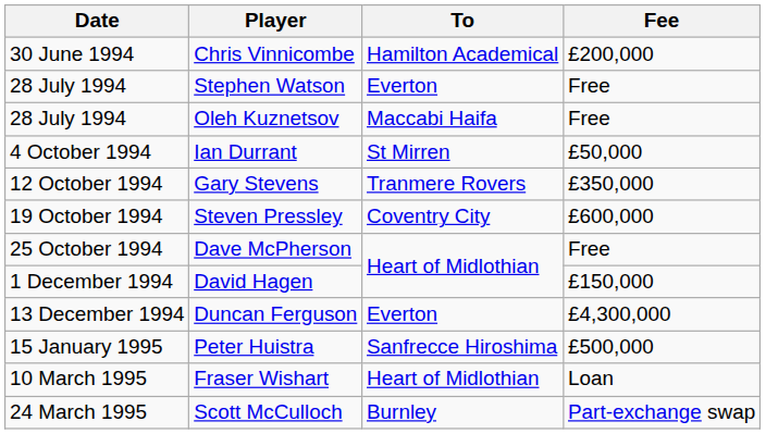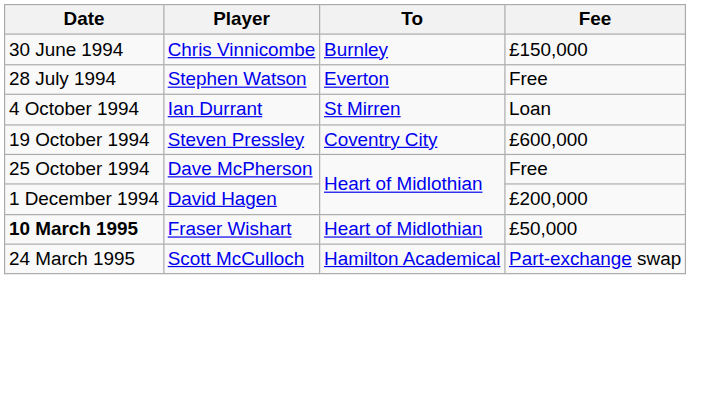Chris Vinnicombe | To: Hamilton Academical -> Burnley
Chris Vinnicombe | Fee: £200,000 -> £150,000
- row: 28 July 1994 | Oleh Kuznetsov | Maccabi Haifa | Free
Ian Durrant | Fee: £50,000 -> Loan
- row: 12 October 1994 | Gary Stevens | Tranmere Rovers | £350,000
David Hagen | Fee: £150,000 -> £200,000
- row: 13 December 1994 | Duncan Ferguson | Everton | £4,300,000
- row: 15 January 1995 | Peter Huistra | Sanfrecce Hiroshima | £500,000
Fraser Wishart | Date: normal -> bold
Fraser Wishart | Fee: Loan -> £50,000
Scott McCulloch | To: Burnley -> Hamilton Academical
